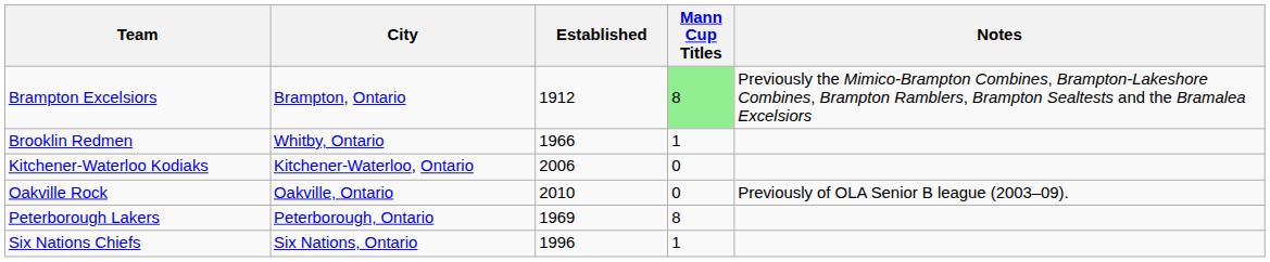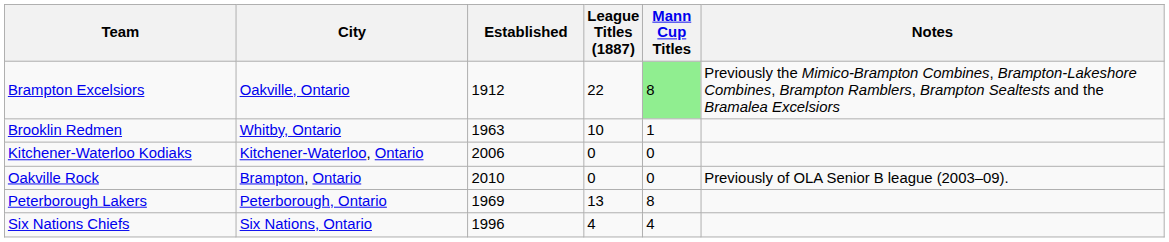+ column: League Titles (1887) | 22 | 10 | 0 | 0 | 13 | 4
Brampton Excelsiors | City: Brampton, Ontario -> Oakville, Ontario
Brooklin Redmen | Established: 1966 -> 1963
Oakville Rock | City: Oakville, Ontario -> Brampton, Ontario
Six Nations Chiefs | Mann Cup Titles: 1 -> 4
